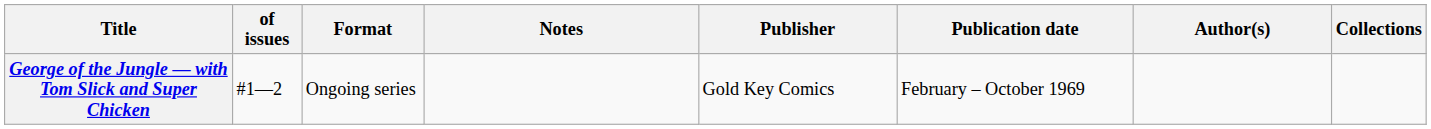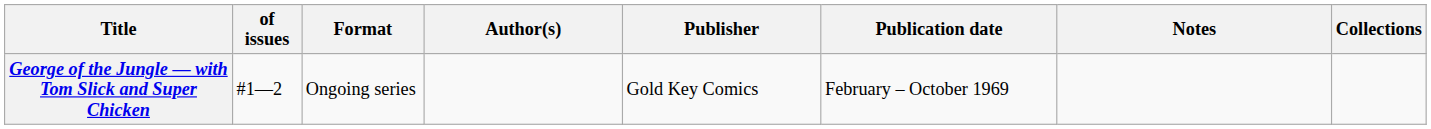columns swapped: Author(s) <-> Notes
